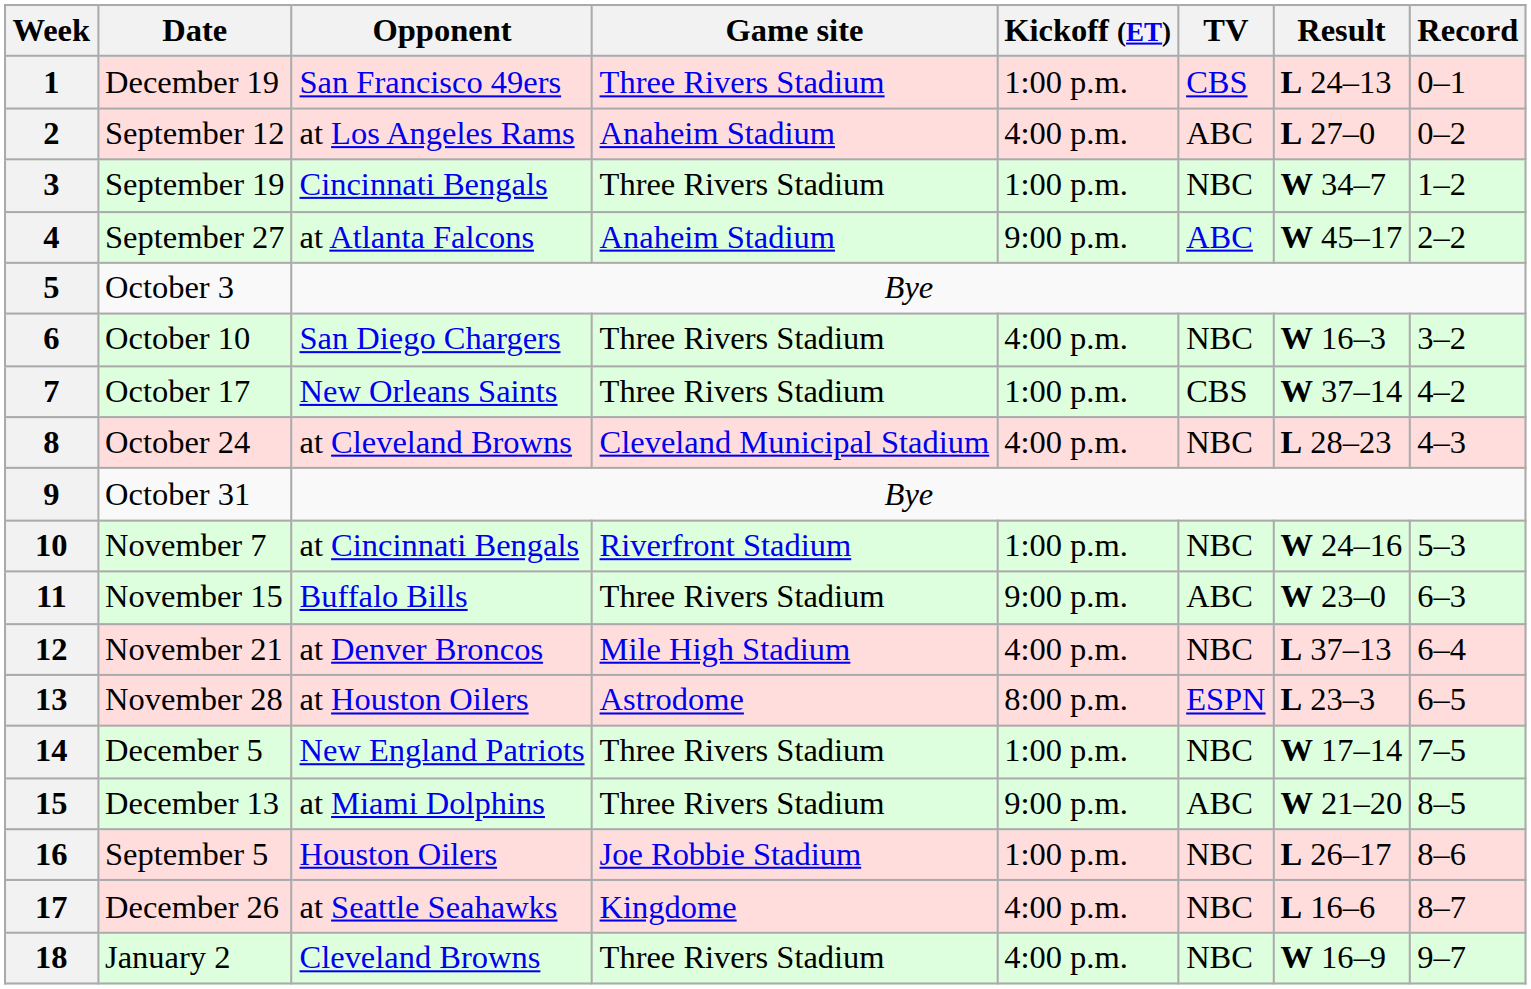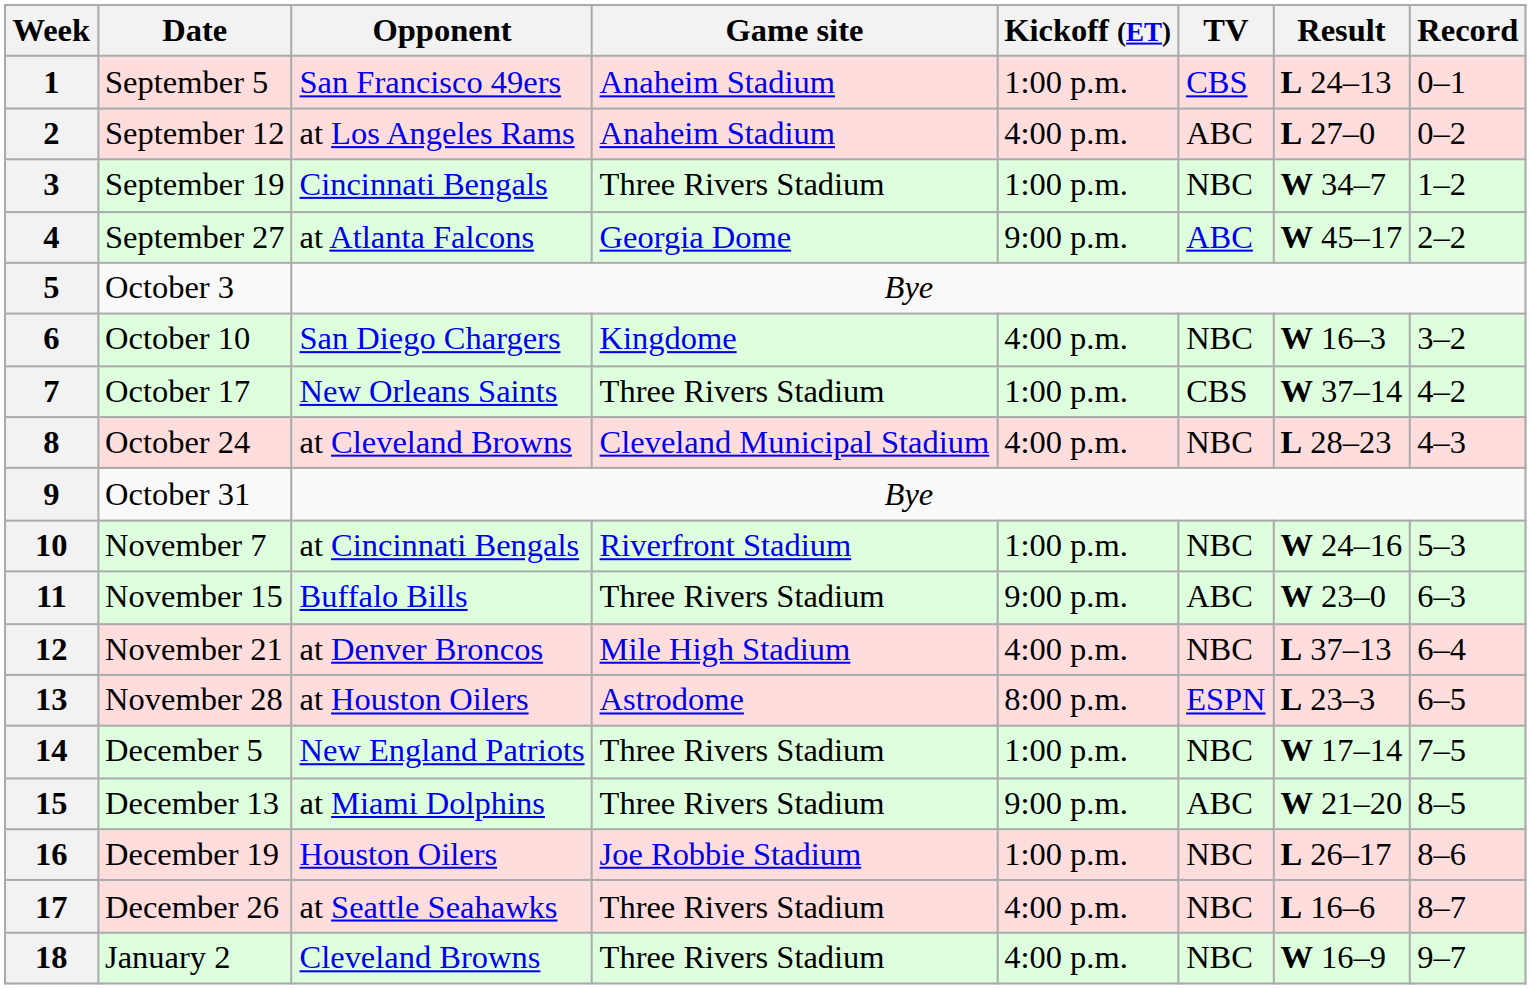1 | Date: December 19 -> September 5
1 | Game site: Three Rivers Stadium -> Anaheim Stadium
4 | Game site: Anaheim Stadium -> Georgia Dome
6 | Game site: Three Rivers Stadium -> Kingdome
16 | Date: September 5 -> December 19
17 | Game site: Kingdome -> Three Rivers Stadium
